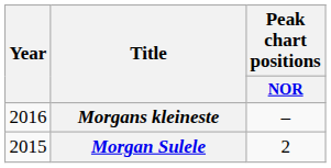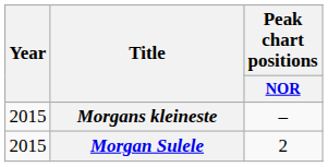Morgans kleineste | Year: 2016 -> 2015
